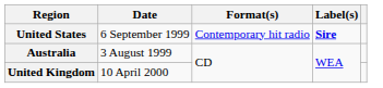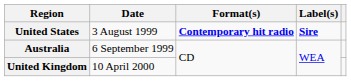United States | Date: 6 September 1999 -> 3 August 1999
United States | Format(s): normal -> bold
Australia | Date: 3 August 1999 -> 6 September 1999
